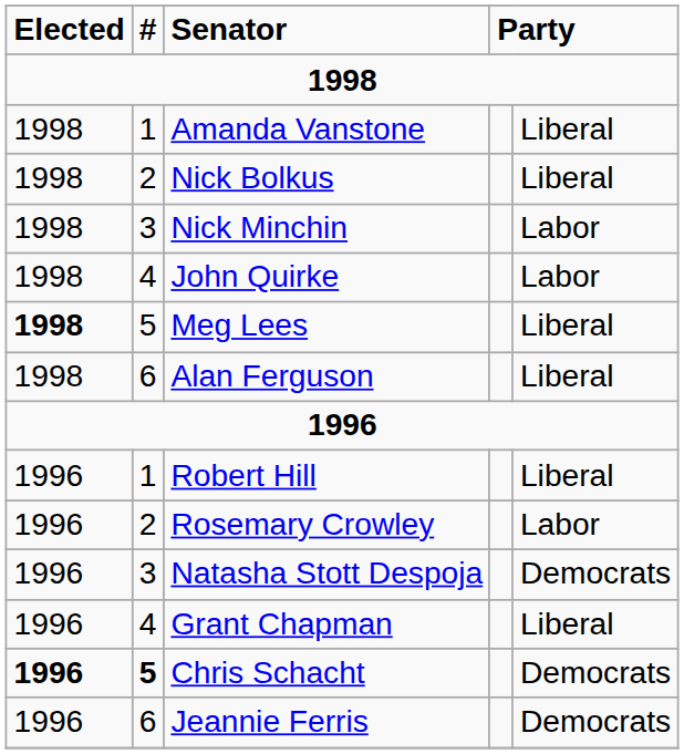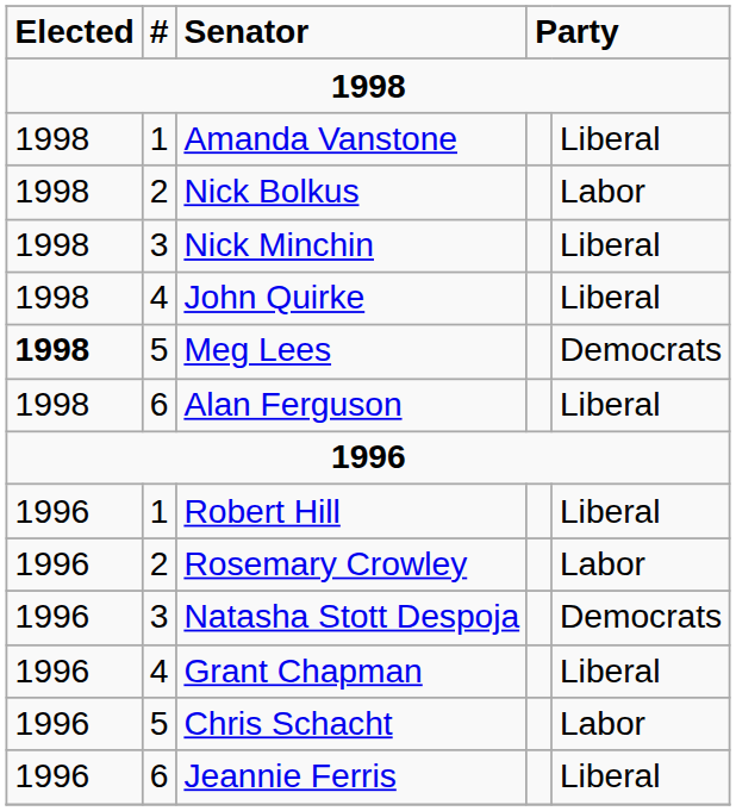Nick Bolkus | column 5: Liberal -> Labor
Nick Minchin | column 5: Labor -> Liberal
John Quirke | column 5: Labor -> Liberal
Meg Lees | column 5: Liberal -> Democrats
Chris Schacht | Elected: bold -> normal
Chris Schacht | #: bold -> normal
Chris Schacht | column 5: Democrats -> Labor
Jeannie Ferris | column 5: Democrats -> Liberal
